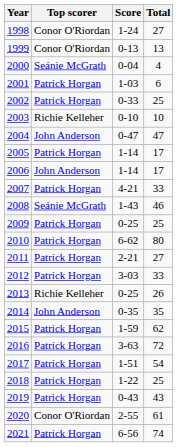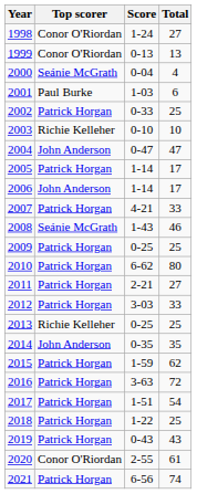2001 | Top scorer: Patrick Horgan -> Paul Burke
2013 | Total: 26 -> 25
